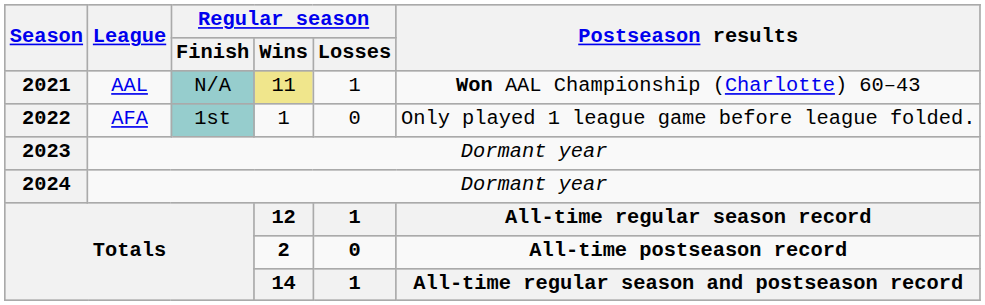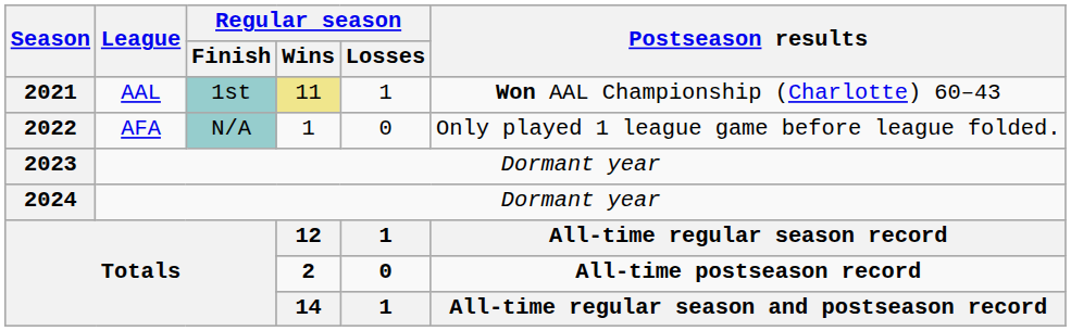2021 | Regular season / Finish: N/A -> 1st
2022 | Regular season / Finish: 1st -> N/A
